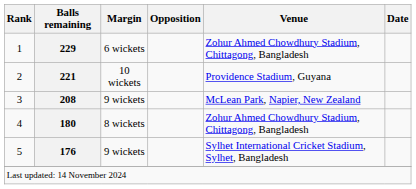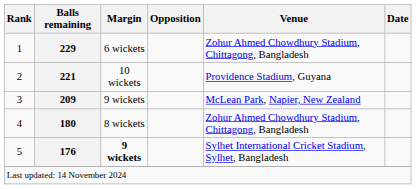3 | Balls remaining: 208 -> 209
5 | Margin: normal -> bold
